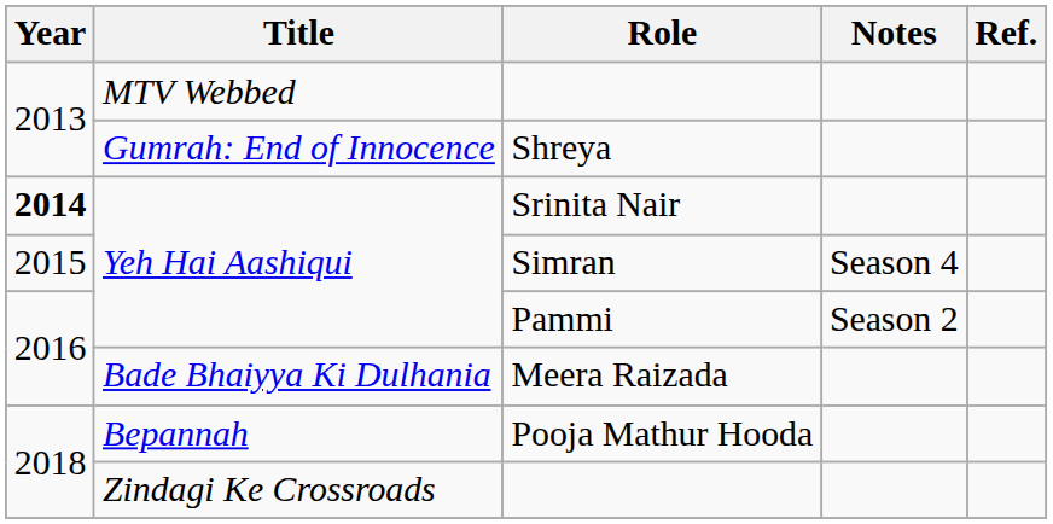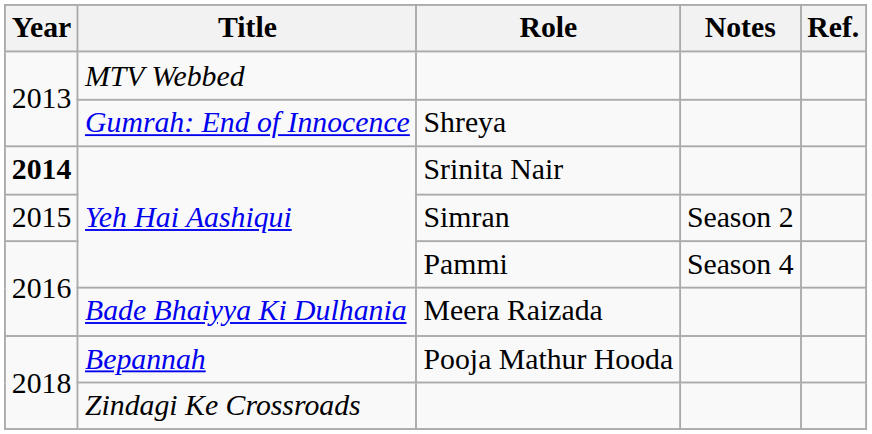Simran | Notes: Season 4 -> Season 2
Pammi | Notes: Season 2 -> Season 4
